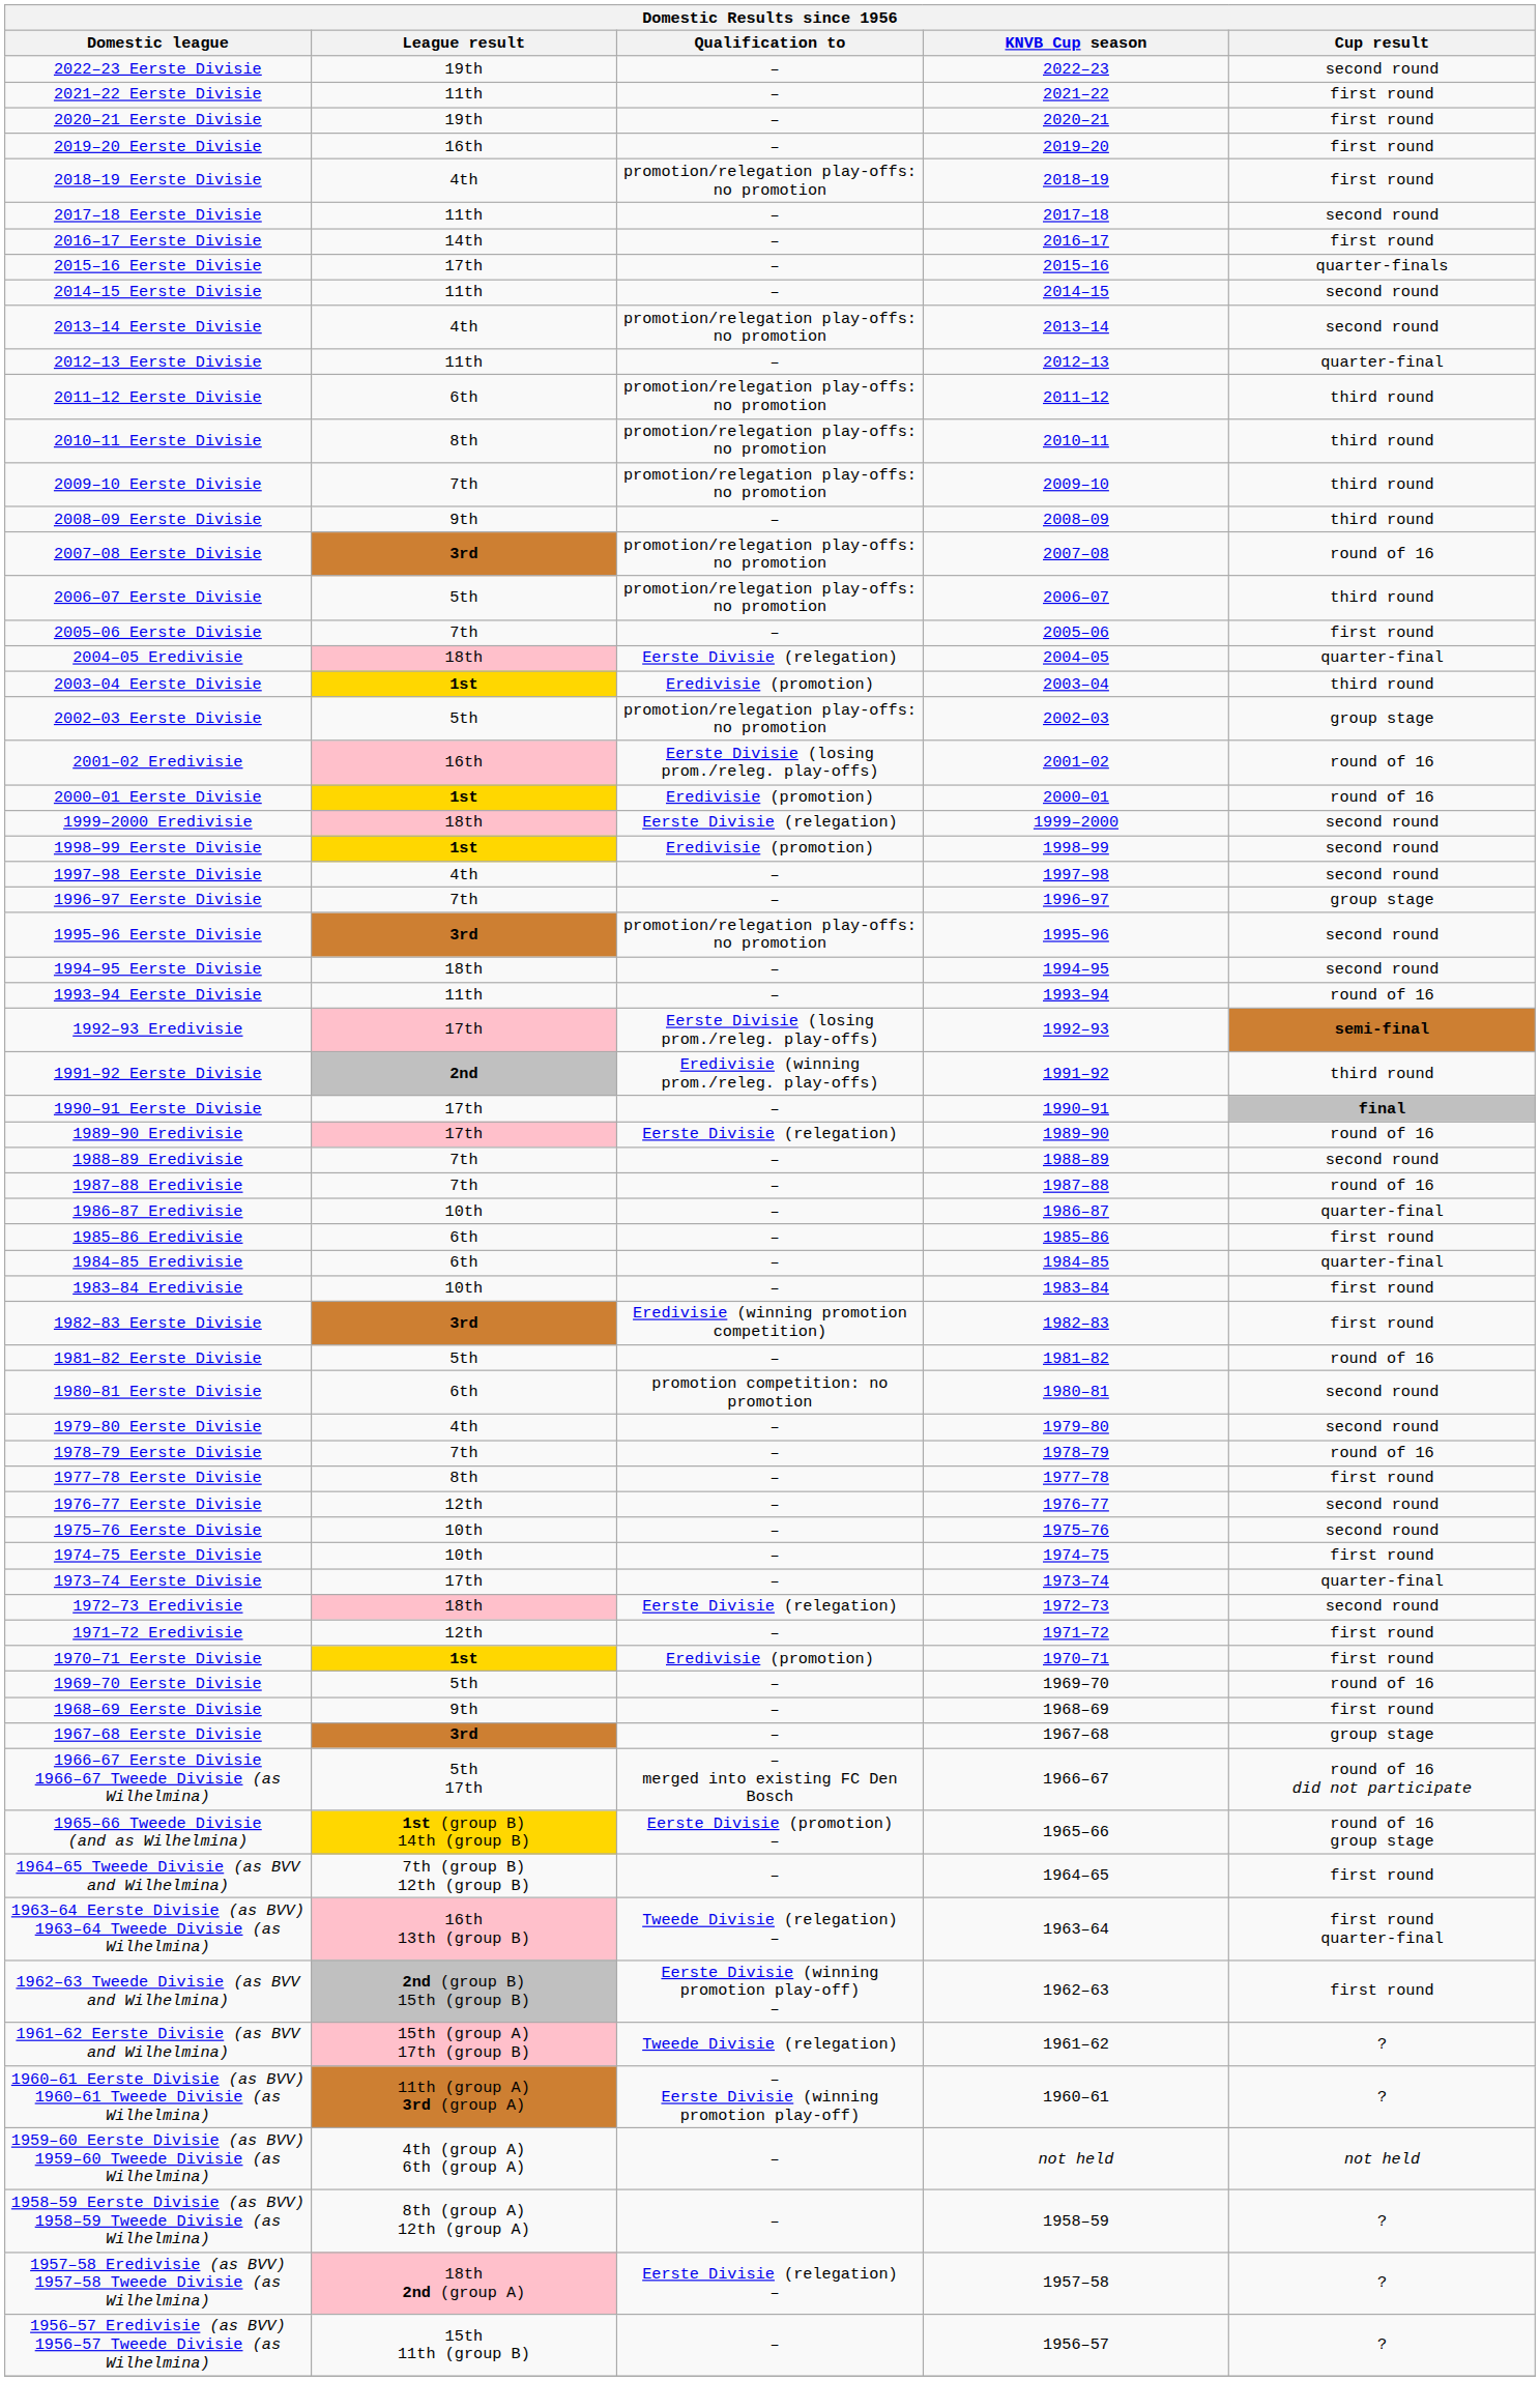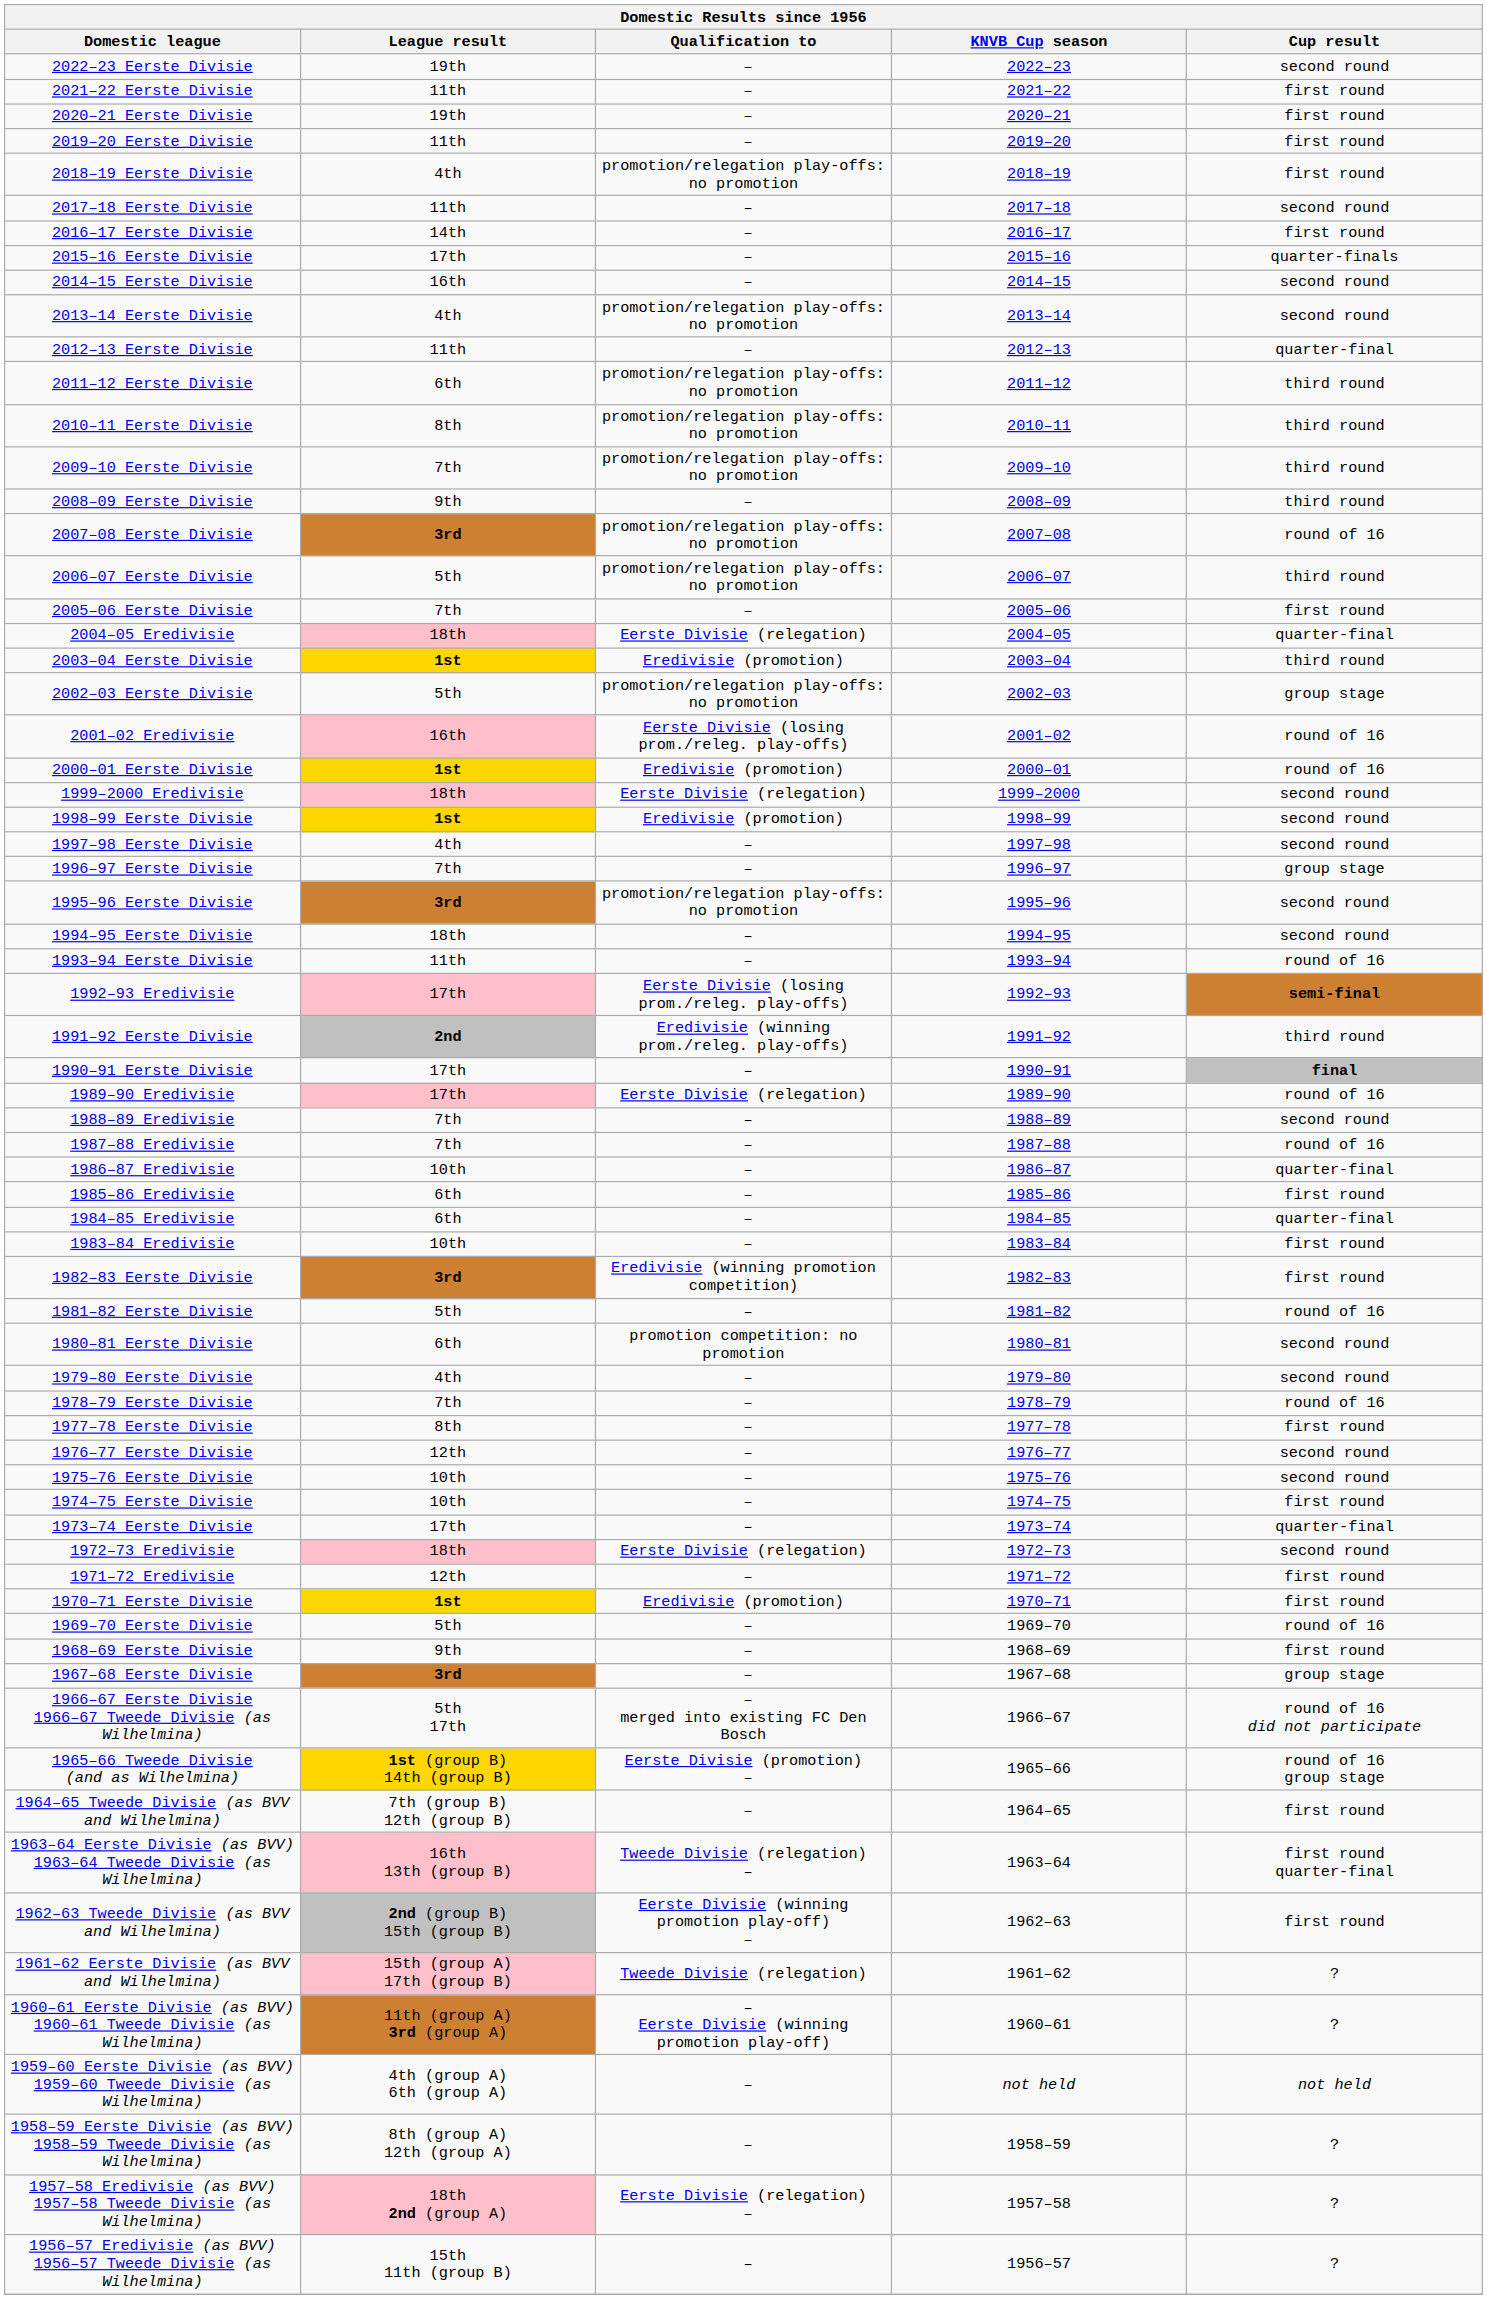2019–20 Eerste Divisie | League result: 16th -> 11th
2014–15 Eerste Divisie | League result: 11th -> 16th
